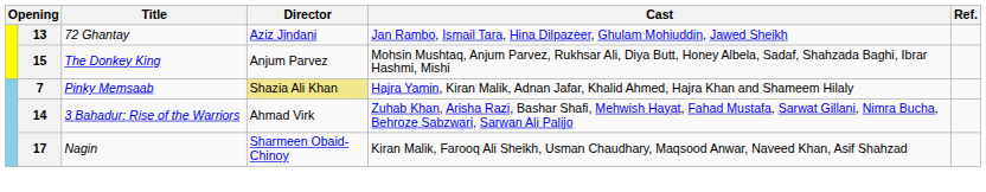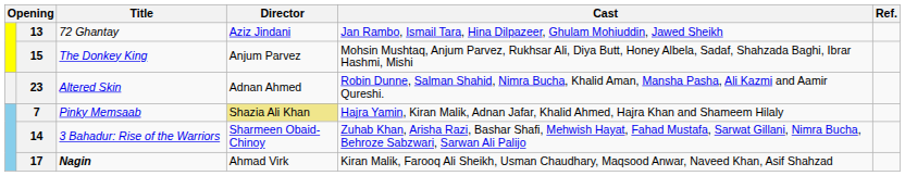+ row: 23 | Altered Skin | Adnan Ahmed | Robin Dunne, Salman Shahid, Nimra Bucha, Khalid Aman, Mansha Pasha, Ali Kazmi and Aamir Qureshi.
14 | Director: Ahmad Virk -> Sharmeen Obaid-Chinoy
17 | Title: normal -> bold
17 | Director: Sharmeen Obaid-Chinoy -> Ahmad Virk
